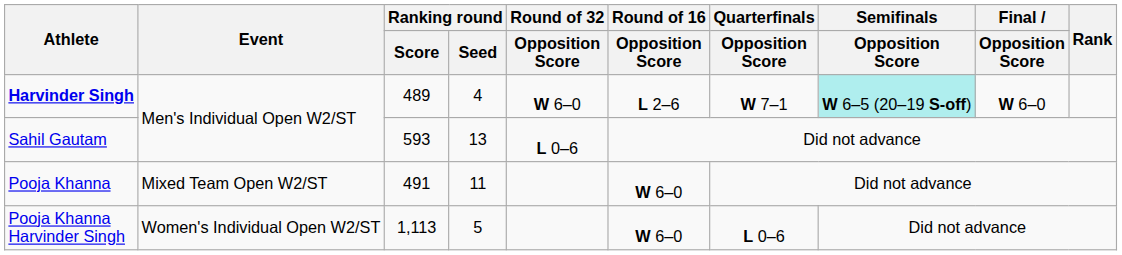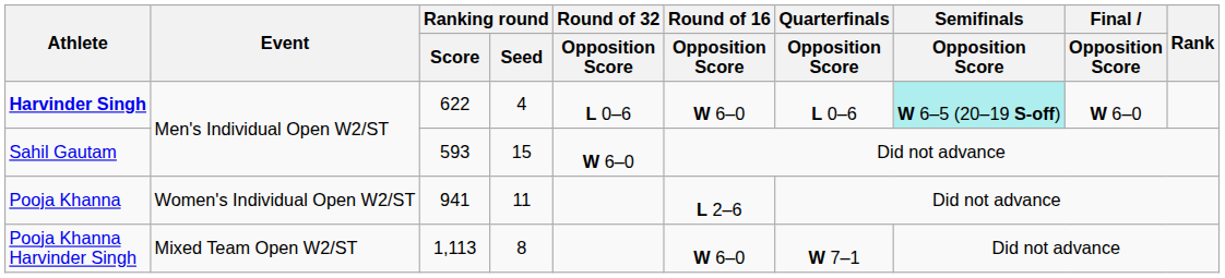Harvinder Singh | Ranking round / Score: 489 -> 622
Harvinder Singh | Round of 32 / Opposition Score: W 6–0 -> L 0–6
Harvinder Singh | Round of 16 / Opposition Score: L 2–6 -> W 6–0
Harvinder Singh | Quarterfinals / Opposition Score: W 7–1 -> L 0–6
Sahil Gautam | Ranking round / Seed: 13 -> 15
Sahil Gautam | Round of 32 / Opposition Score: L 0–6 -> W 6–0
Pooja Khanna | Event: Mixed Team Open W2/ST -> Women's Individual Open W2/ST
Pooja Khanna | Ranking round / Score: 491 -> 941
Pooja Khanna | Round of 16 / Opposition Score: W 6–0 -> L 2–6
Pooja Khanna Harvinder Singh | Event: Women's Individual Open W2/ST -> Mixed Team Open W2/ST
Pooja Khanna Harvinder Singh | Ranking round / Seed: 5 -> 8
Pooja Khanna Harvinder Singh | Quarterfinals / Opposition Score: L 0–6 -> W 7–1
